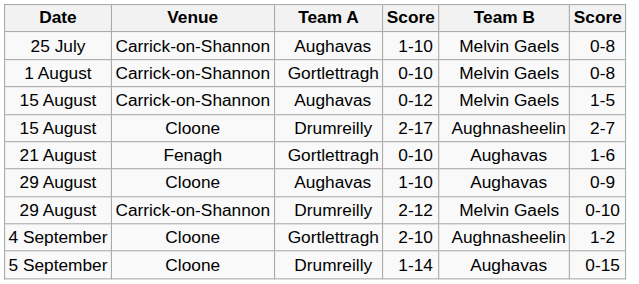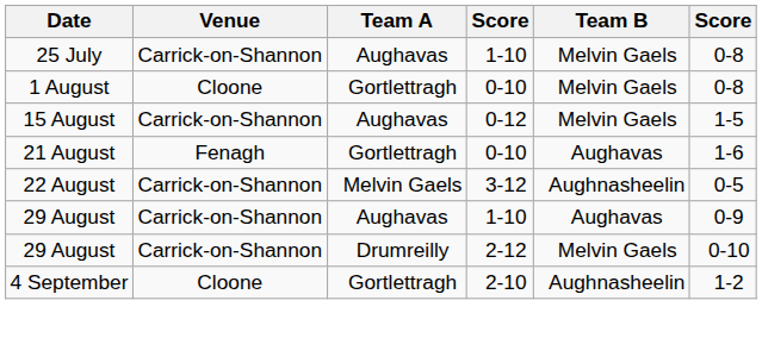1 August | Venue: Carrick-on-Shannon -> Cloone
- row: 15 August | Cloone | Drumreilly | 2-17 | Aughnasheelin | 2-7
+ row: 22 August | Carrick-on-Shannon | Melvin Gaels | 3-12 | Aughnasheelin | 0-5
29 August / 1-10 | Venue: Cloone -> Carrick-on-Shannon
- row: 5 September | Cloone | Drumreilly | 1-14 | Aughavas | 0-15
